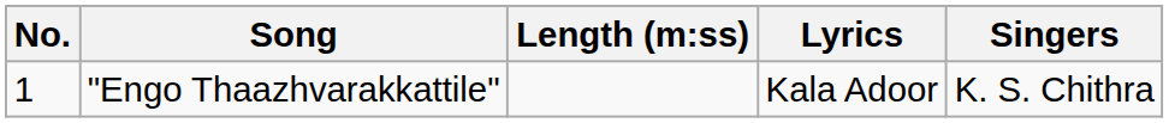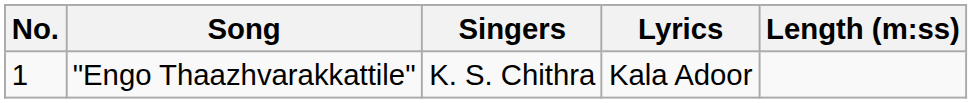columns swapped: Singers <-> Length (m:ss)
